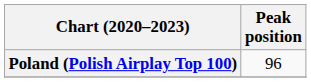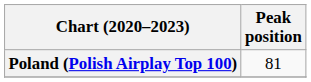Poland (Polish Airplay Top 100) | Peak position: 96 -> 81
